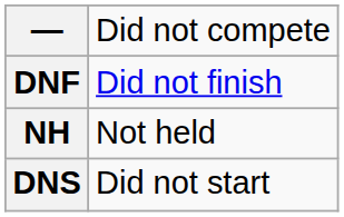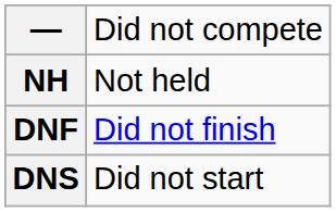rows swapped: DNF <-> NH
